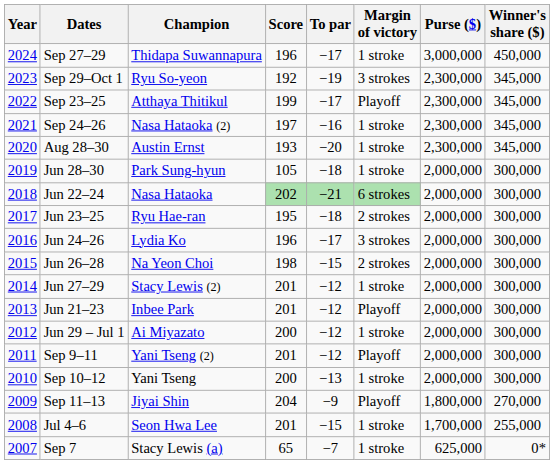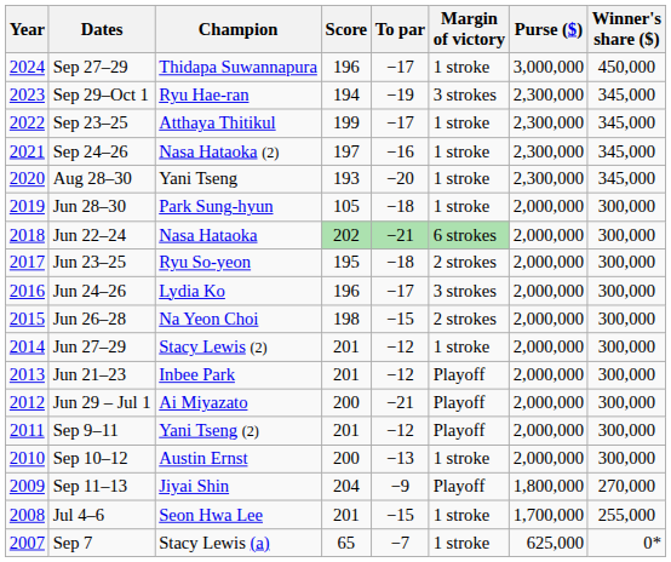Sep 29–Oct 1 | Champion: Ryu So-yeon -> Ryu Hae-ran
Sep 29–Oct 1 | Score: 192 -> 194
Sep 23–25 | Margin of victory: Playoff -> 1 stroke
Aug 28–30 | Champion: Austin Ernst -> Yani Tseng
Jun 23–25 | Champion: Ryu Hae-ran -> Ryu So-yeon
Jun 29 – Jul 1 | To par: −12 -> −21
Jun 29 – Jul 1 | Margin of victory: 1 stroke -> Playoff
Sep 10–12 | Champion: Yani Tseng -> Austin Ernst
